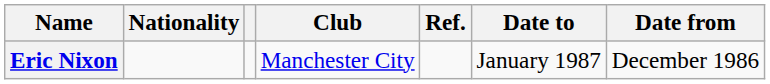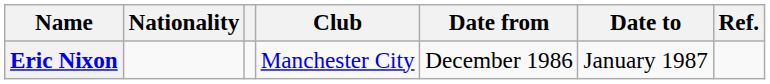columns swapped: Date from <-> Ref.
